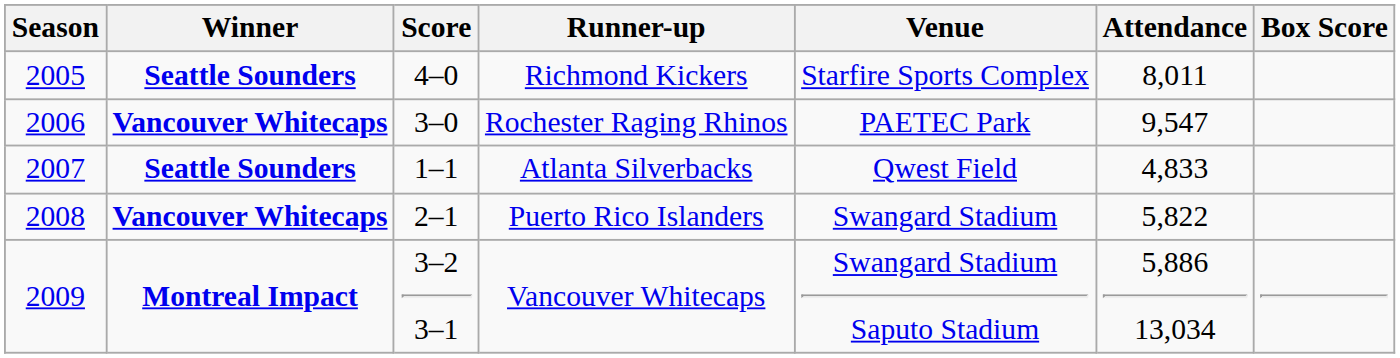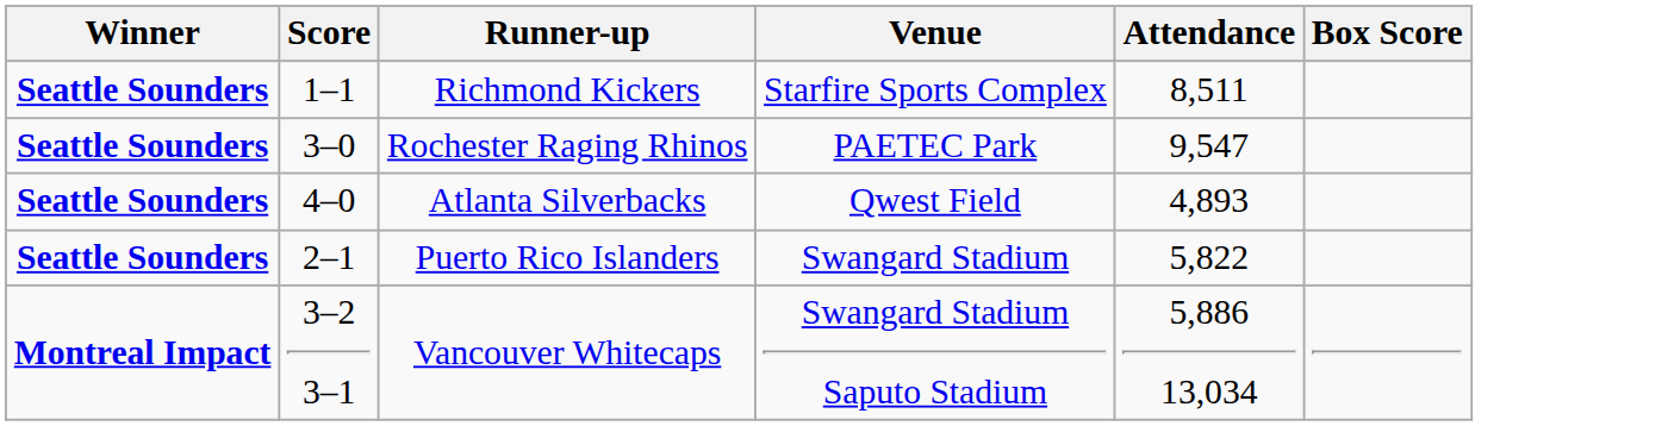- column: Season | 2005 | 2006 | 2007 | 2008 | 2009
Richmond Kickers | Score: 4–0 -> 1–1
Richmond Kickers | Attendance: 8,011 -> 8,511
Rochester Raging Rhinos | Winner: Vancouver Whitecaps -> Seattle Sounders
Atlanta Silverbacks | Score: 1–1 -> 4–0
Atlanta Silverbacks | Attendance: 4,833 -> 4,893
Puerto Rico Islanders | Winner: Vancouver Whitecaps -> Seattle Sounders
